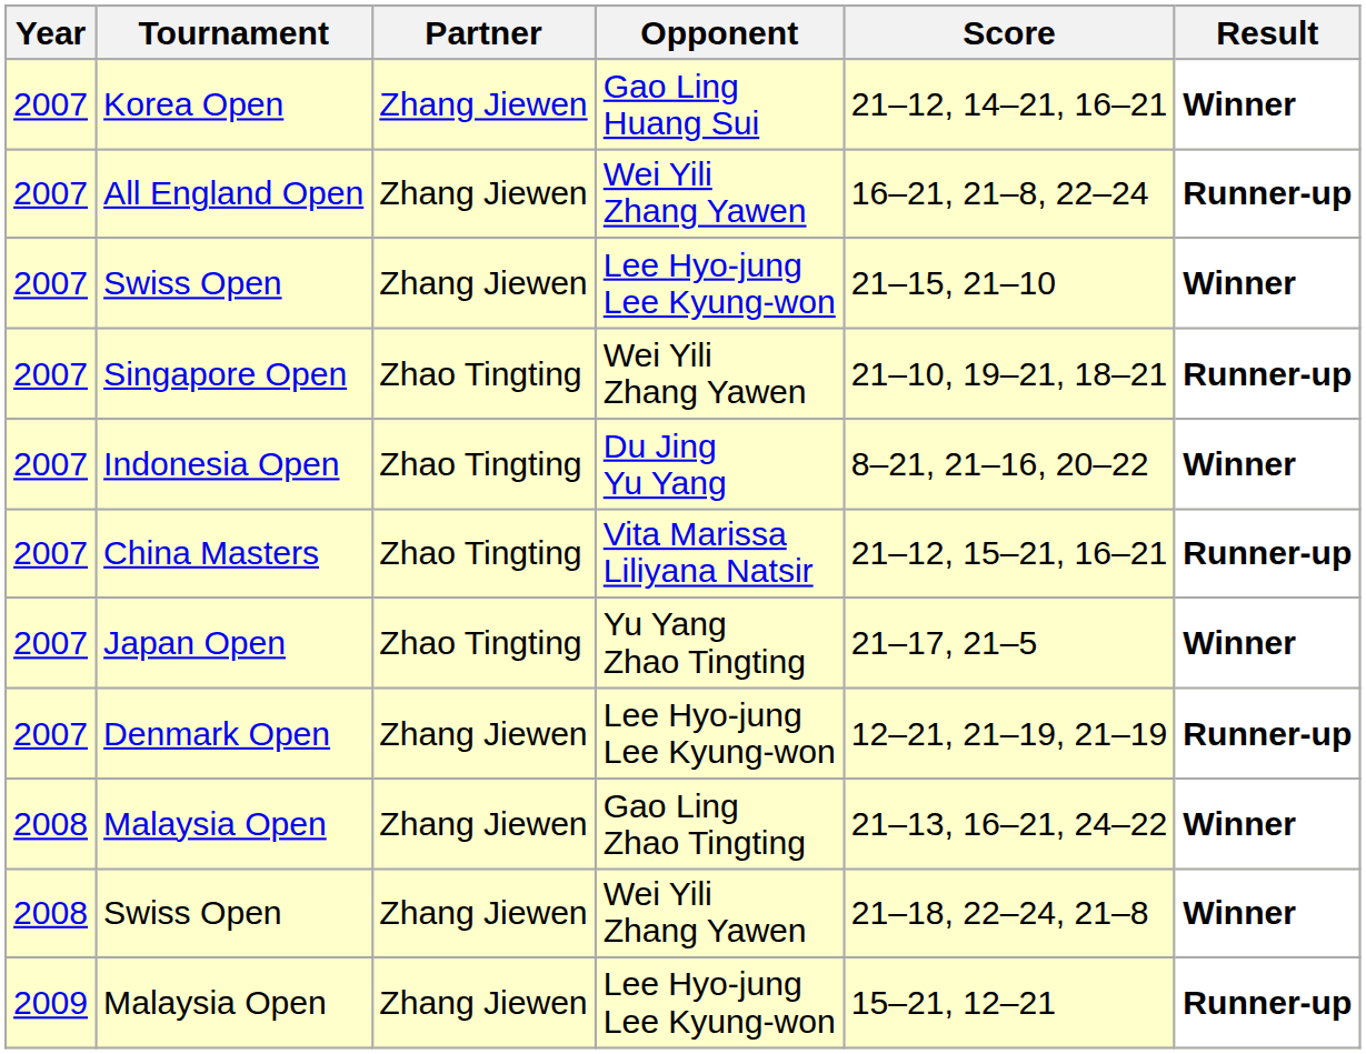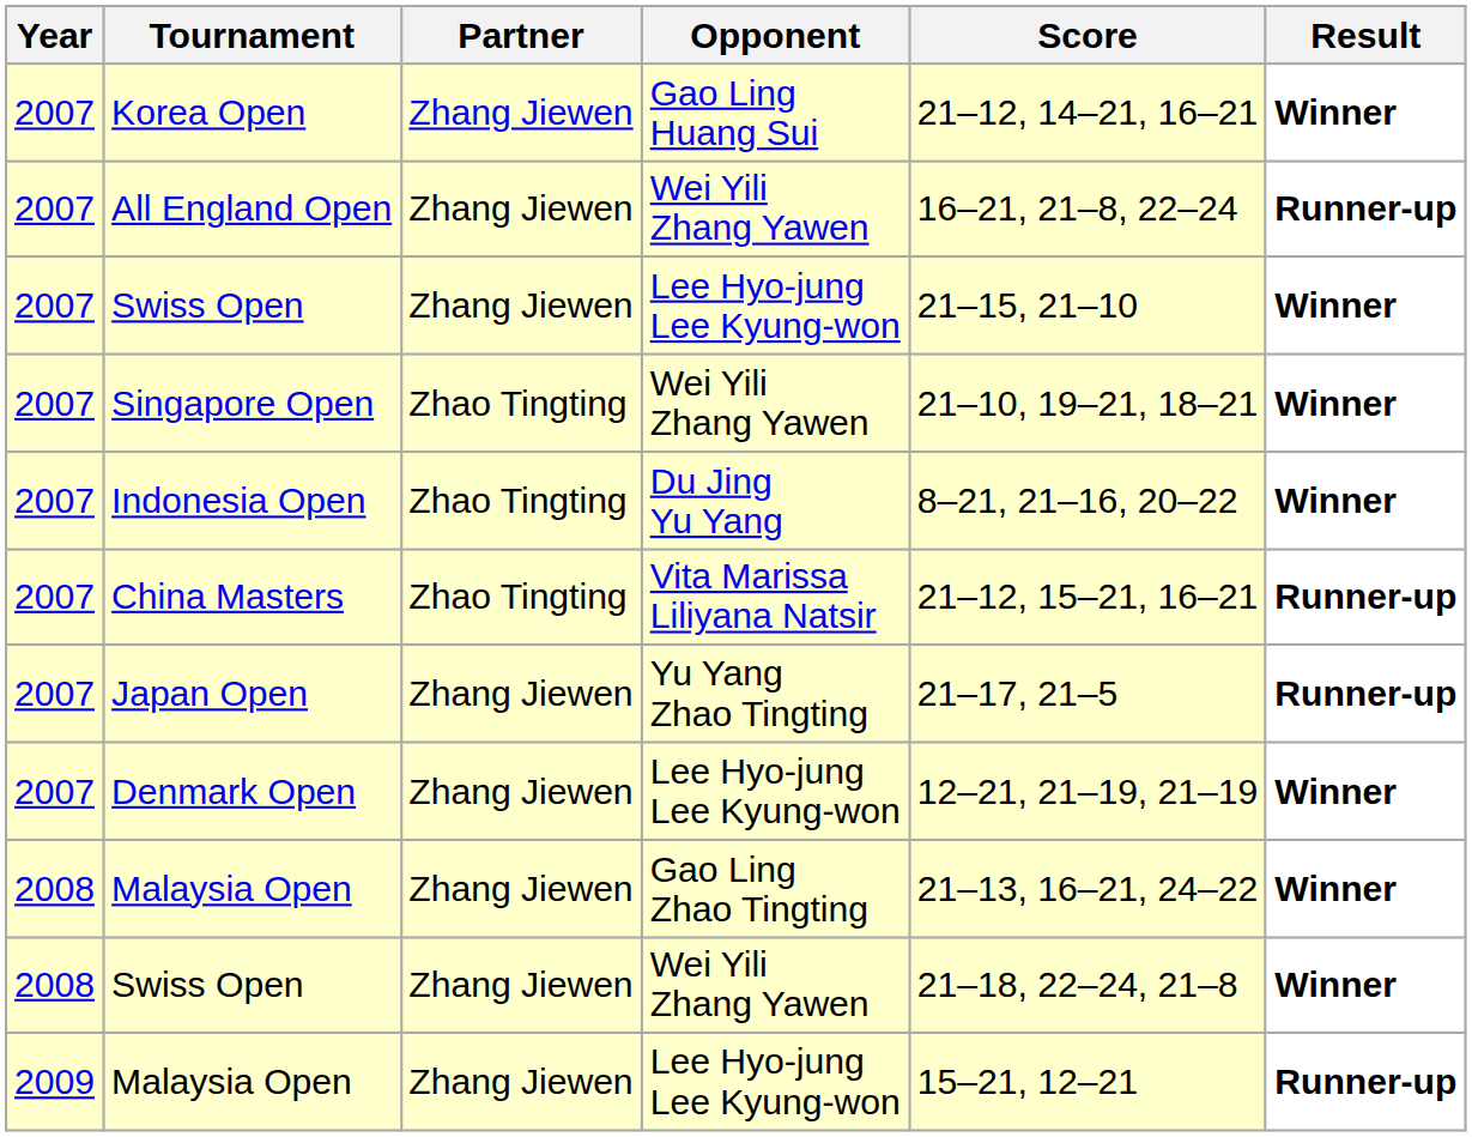Singapore Open | Result: Runner-up -> Winner
Japan Open | Partner: Zhao Tingting -> Zhang Jiewen
Japan Open | Result: Winner -> Runner-up
Denmark Open | Result: Runner-up -> Winner
